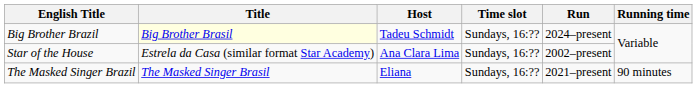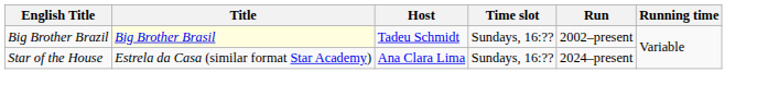Big Brother Brazil | Run: 2024–present -> 2002–present
Star of the House | Run: 2002–present -> 2024–present
- row: The Masked Singer Brazil | The Masked Singer Brasil | Eliana | Sundays, 16:?? | 2021–present | 90 minutes
